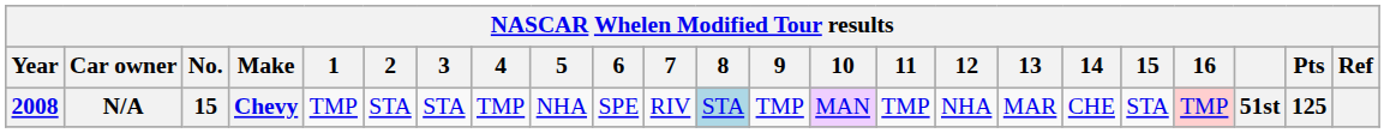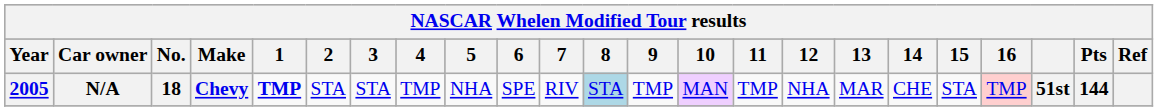N/A | Year: 2008 -> 2005
N/A | No.: 15 -> 18
N/A | 1: normal -> bold
N/A | Pts: 125 -> 144
